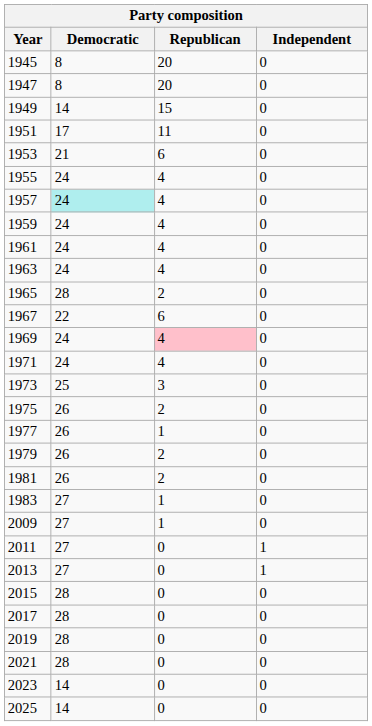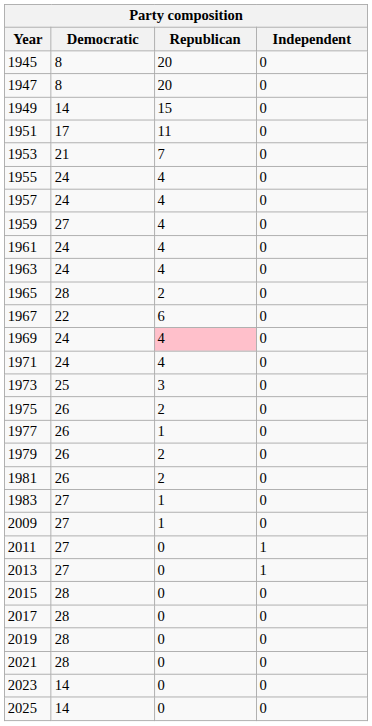1953 | Republican: 6 -> 7
1957 | Democratic: paleturquoise background -> no background
1959 | Democratic: 24 -> 27
